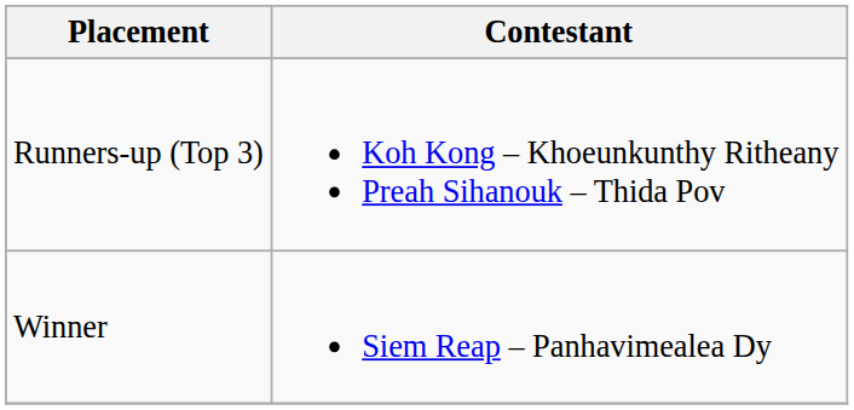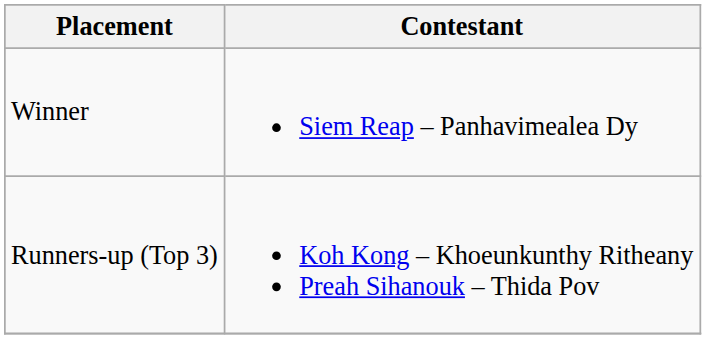rows swapped: Winner <-> Runners-up (Top 3)
